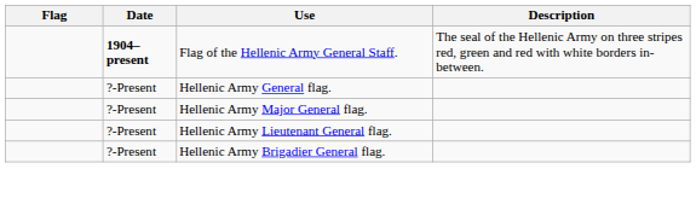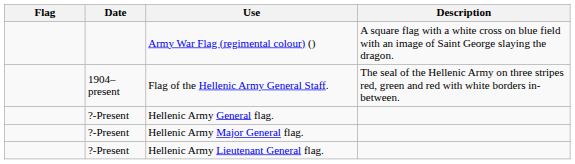+ row: Army War Flag (regimental colour) () | A square flag with a white cross on blue field with an image of Saint George slaying the dragon.
Flag of the Hellenic Army General Staff. | Date: bold -> normal
- row: ?-Present | Hellenic Army Brigadier General flag.
